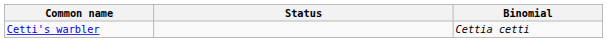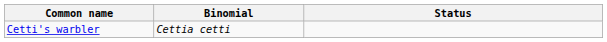columns swapped: Binomial <-> Status
